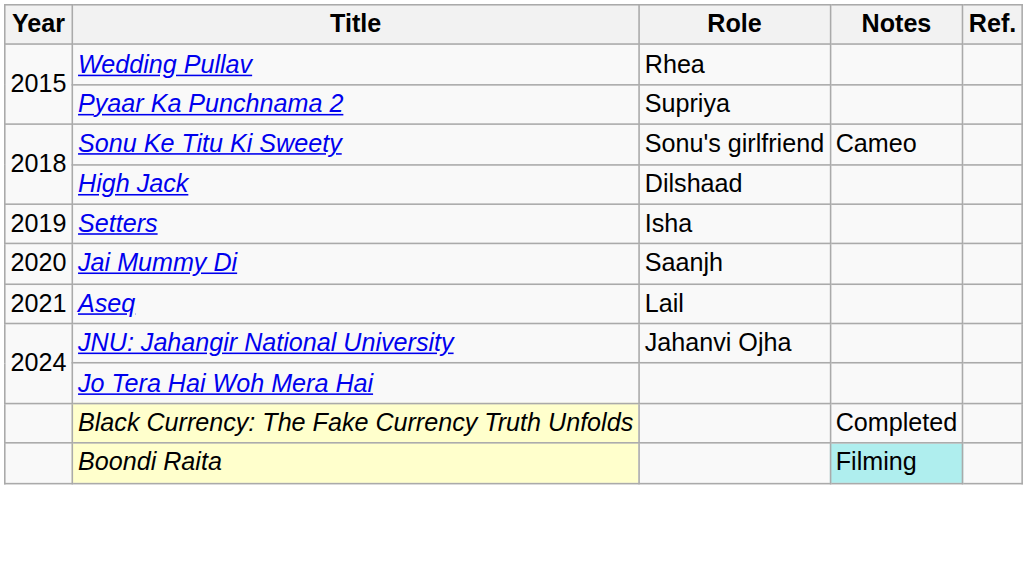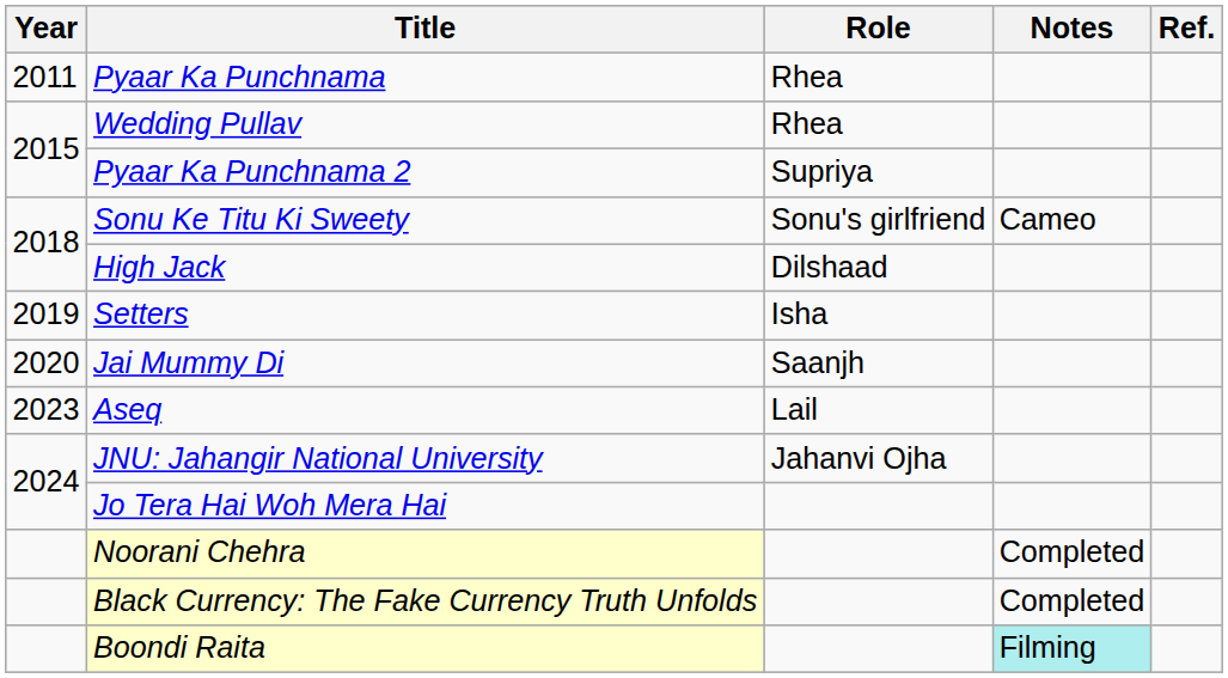+ row: 2011 | Pyaar Ka Punchnama | Rhea
Aseq | Year: 2021 -> 2023
+ row: Noorani Chehra | Completed
